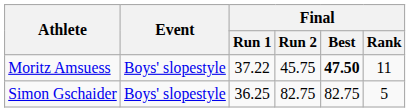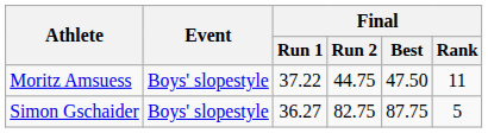Moritz Amsuess | Final / Run 2: 45.75 -> 44.75
Moritz Amsuess | Final / Best: bold -> normal
Simon Gschaider | Final / Run 1: 36.25 -> 36.27
Simon Gschaider | Final / Best: 82.75 -> 87.75
